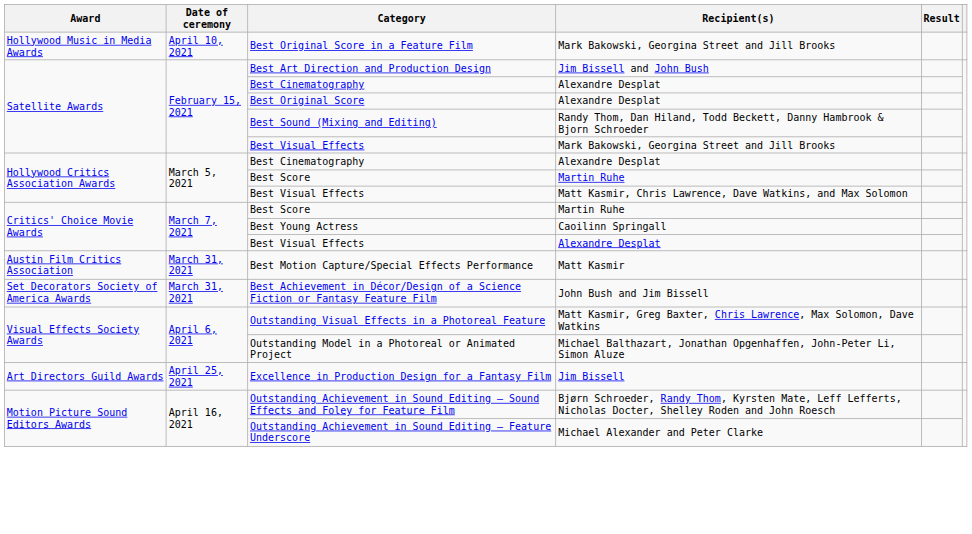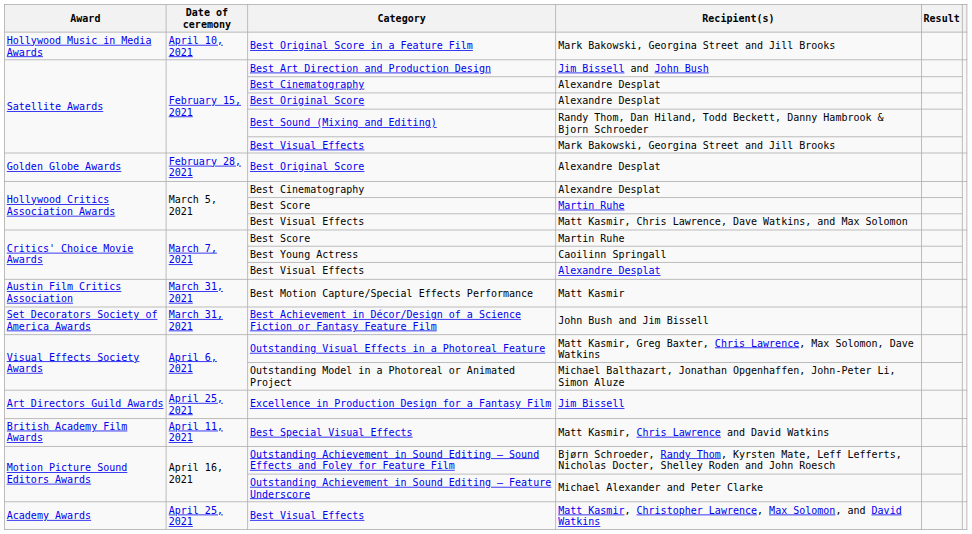+ row: Golden Globe Awards | February 28, 2021 | Best Original Score | Alexandre Desplat
+ row: British Academy Film Awards | April 11, 2021 | Best Special Visual Effects | Matt Kasmir, Chris Lawrence and David Watkins
+ row: Academy Awards | April 25, 2021 | Best Visual Effects | Matt Kasmir, Christopher Lawrence, Max Solomon, and David Watkins
